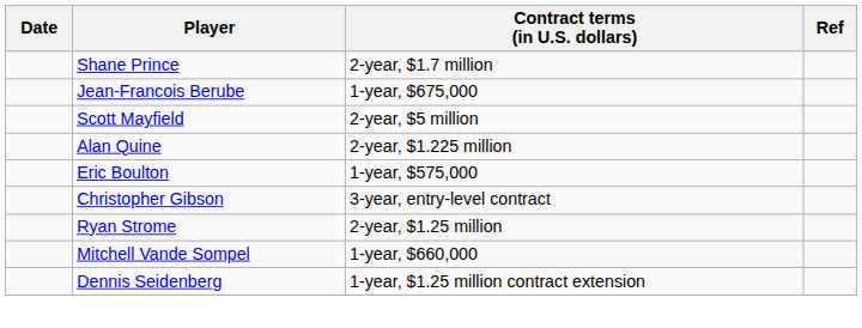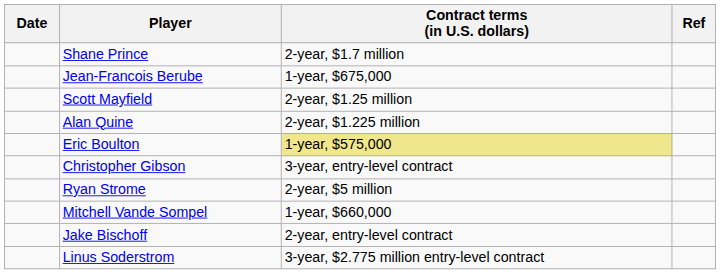Scott Mayfield | Contract terms (in U.S. dollars): 2-year, $5 million -> 2-year, $1.25 million
Eric Boulton | Contract terms (in U.S. dollars): no background -> khaki background
Ryan Strome | Contract terms (in U.S. dollars): 2-year, $1.25 million -> 2-year, $5 million
+ row: Jake Bischoff | 2-year, entry-level contract
- row: Dennis Seidenberg | 1-year, $1.25 million contract extension
+ row: Linus Soderstrom | 3-year, $2.775 million entry-level contract
